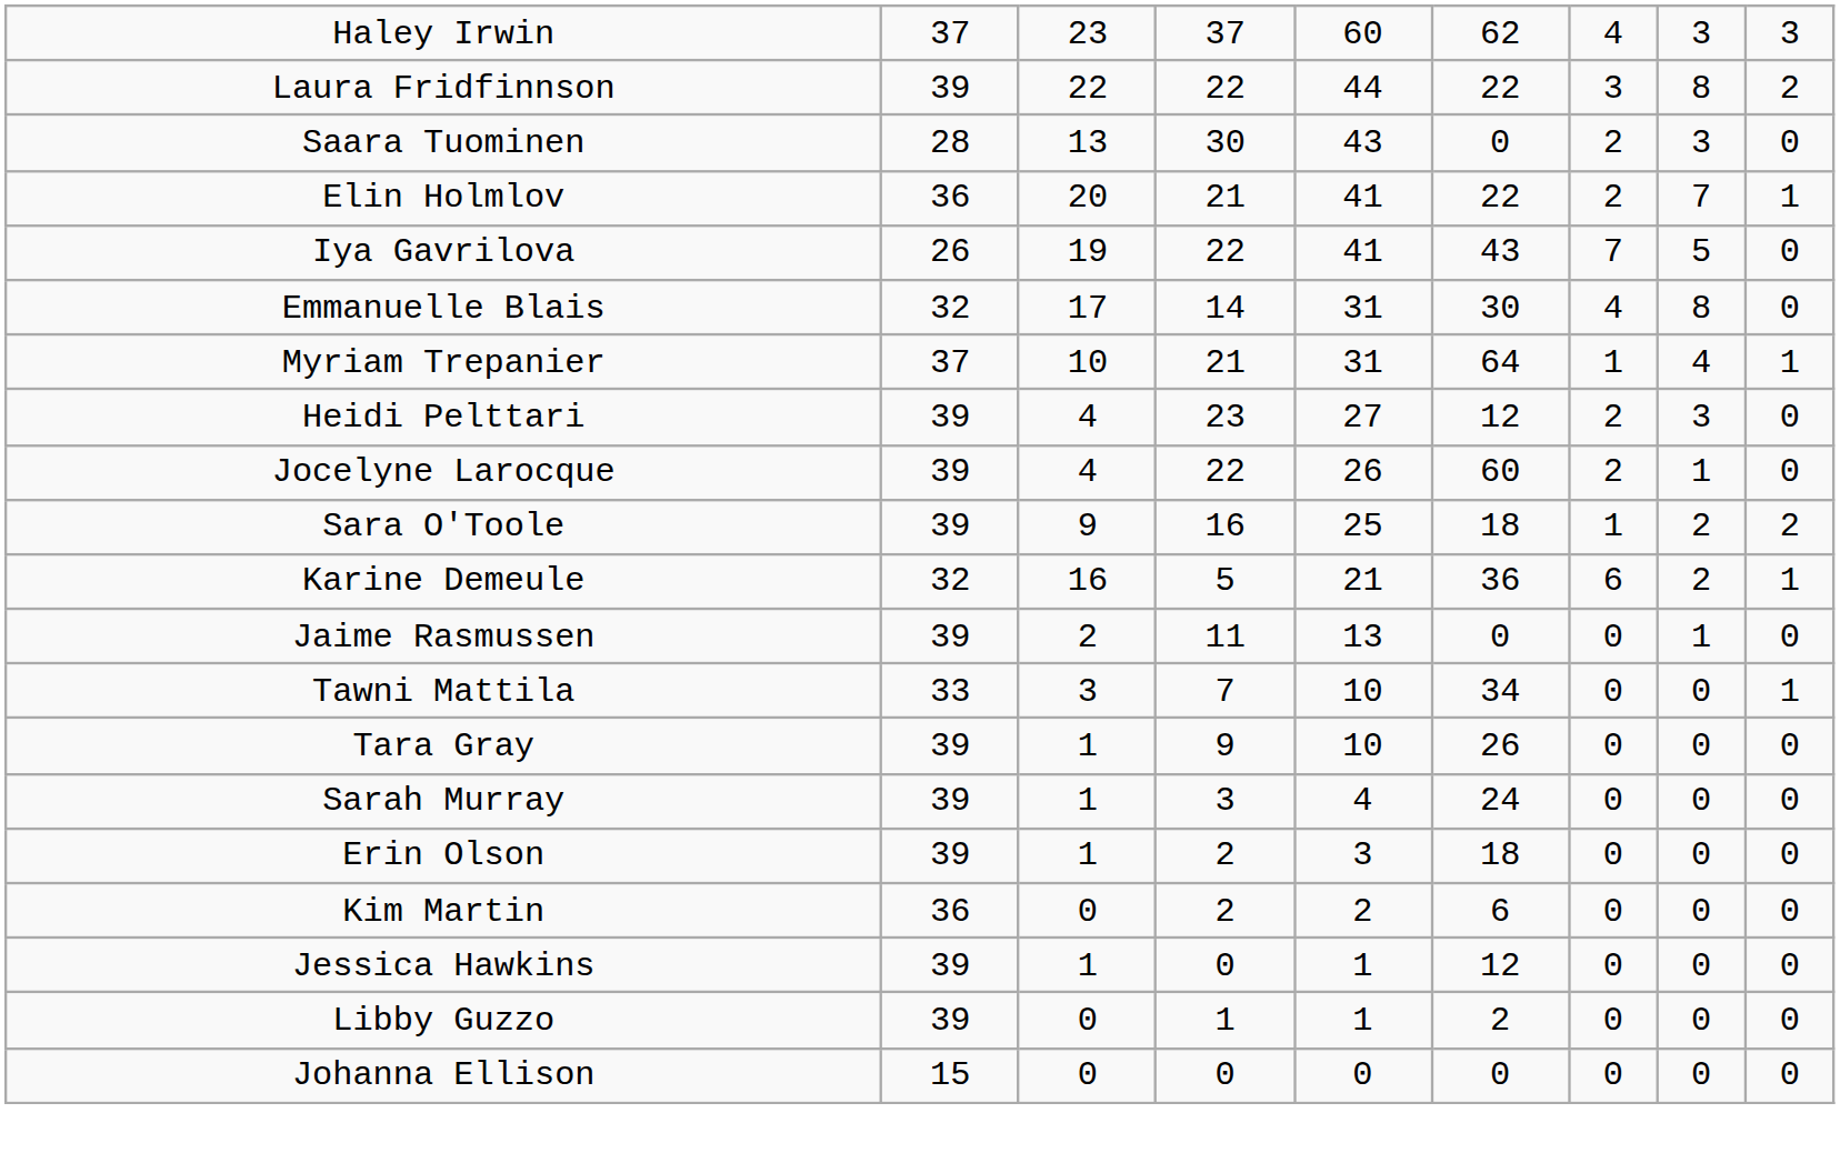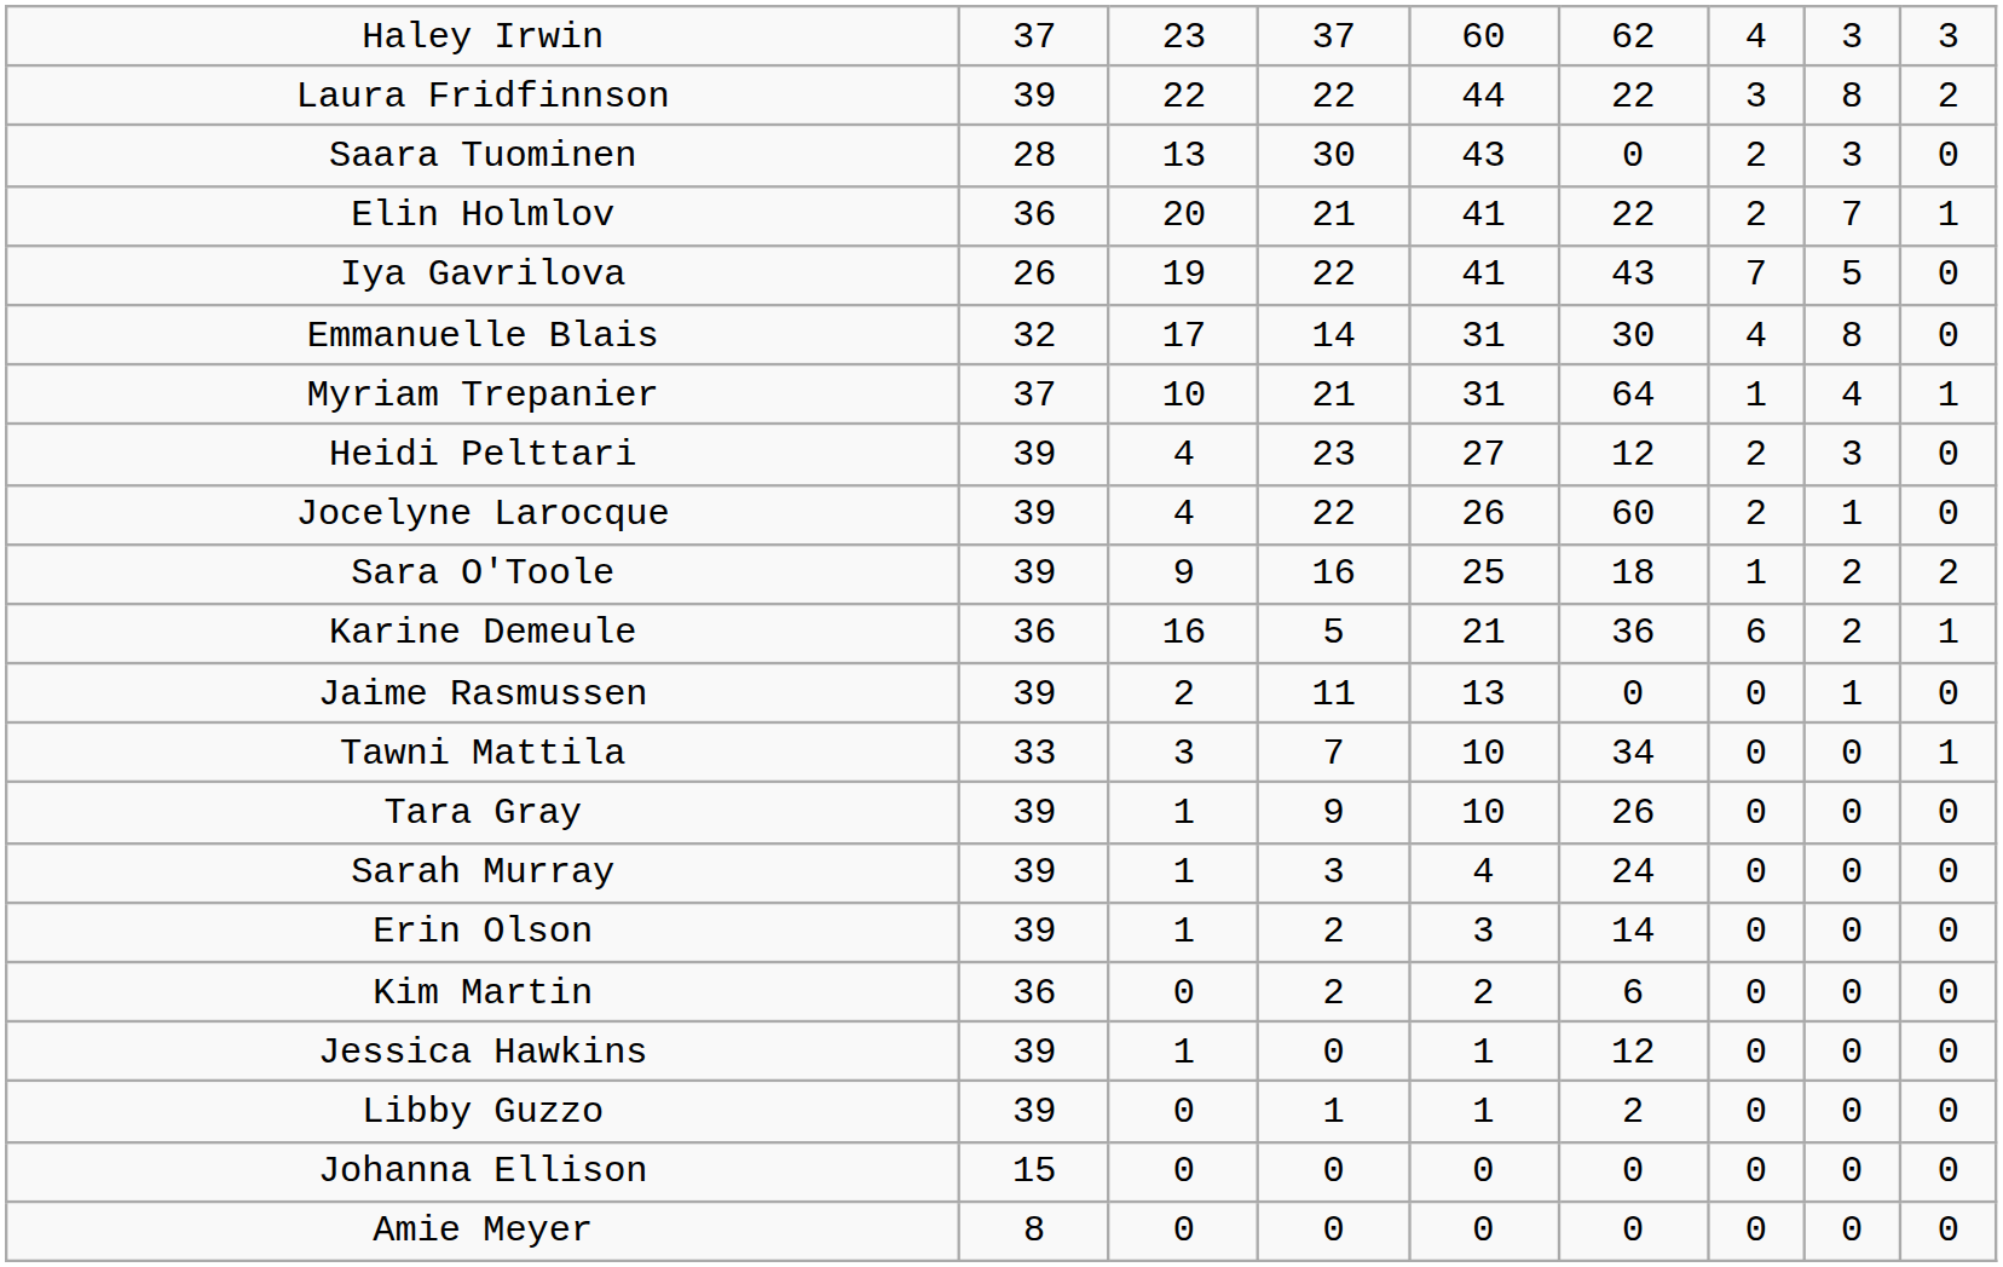Karine Demeule | column 2: 32 -> 36
Erin Olson | column 6: 18 -> 14
+ row: Amie Meyer | 8 | 0 | 0 | 0 | 0 | 0 | 0 | 0
